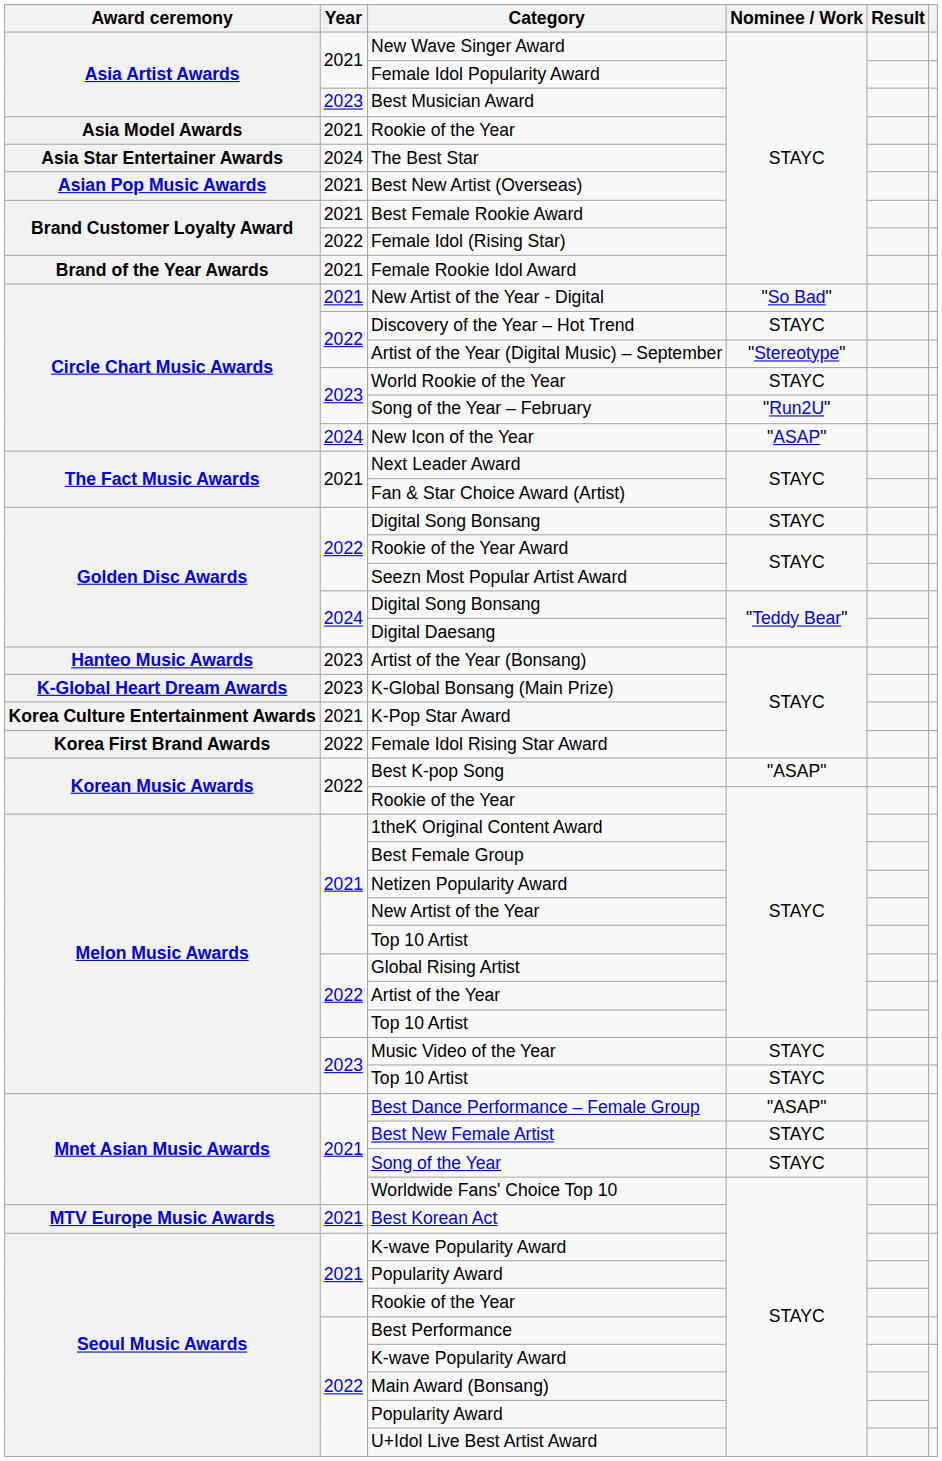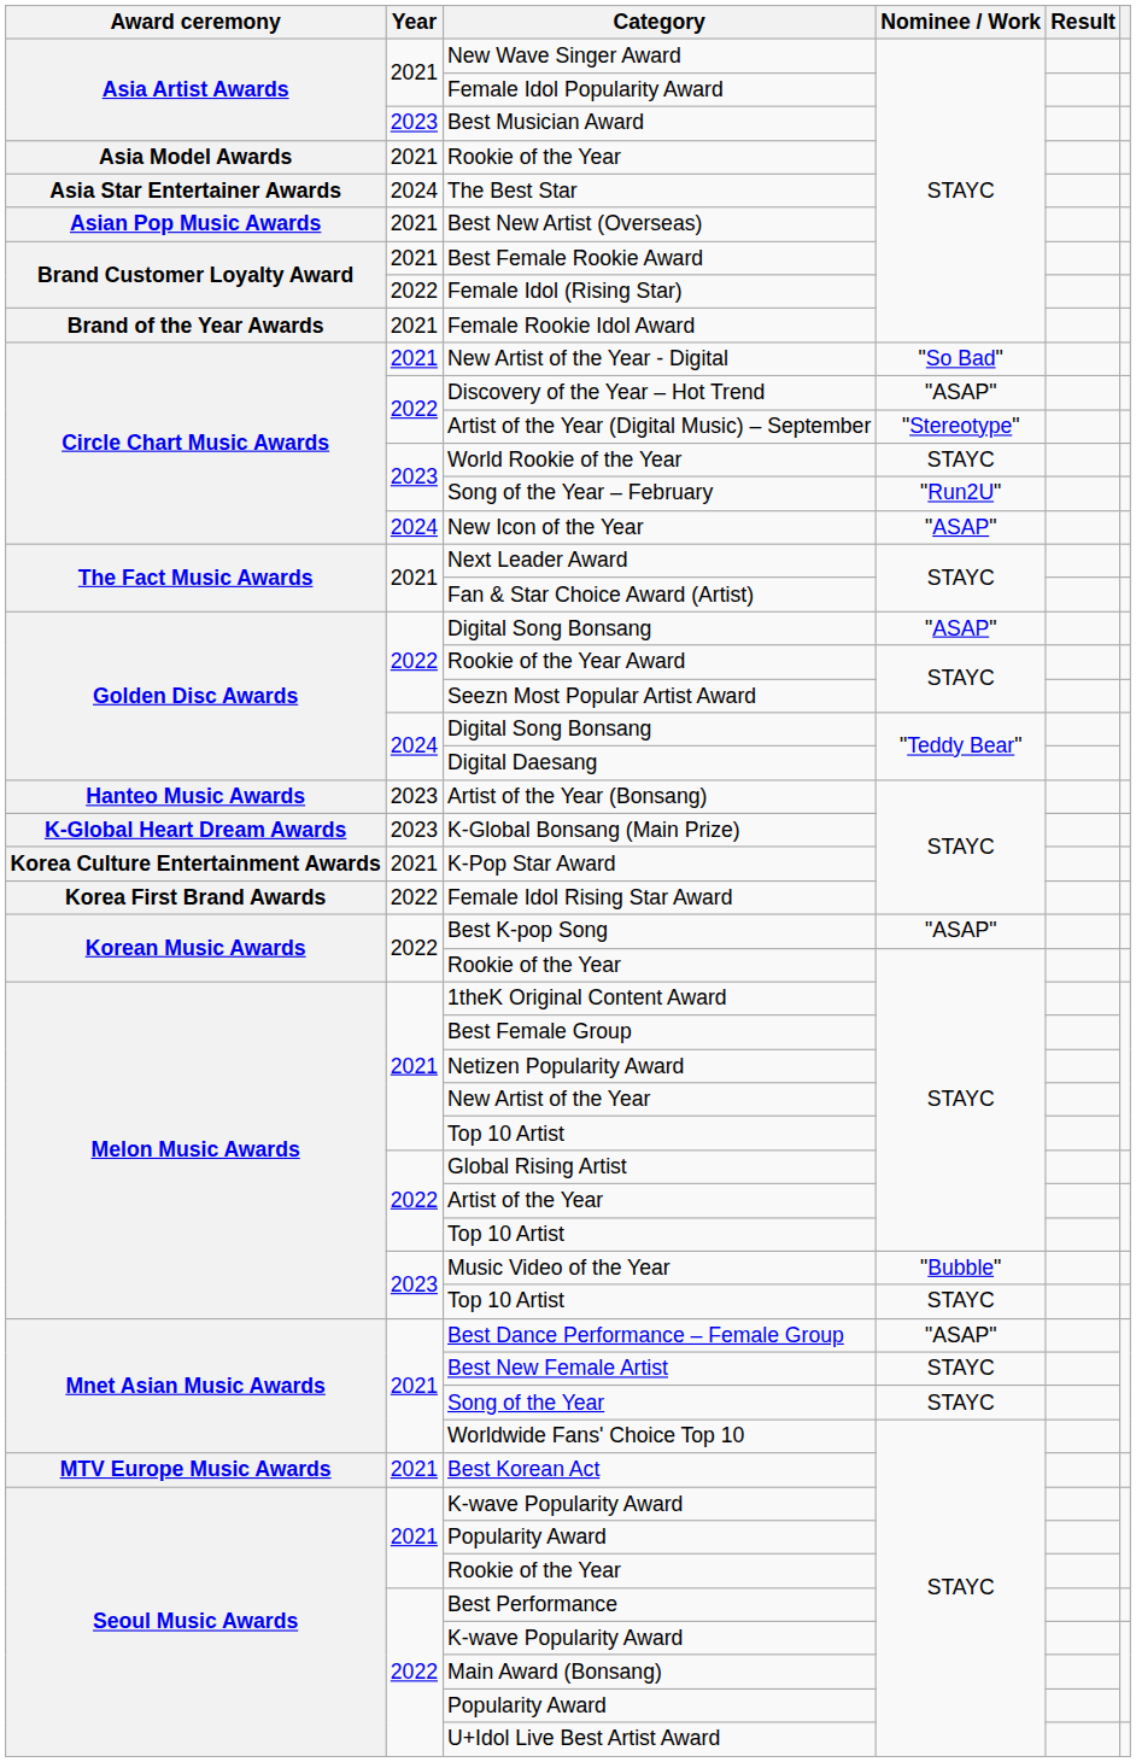Discovery of the Year – Hot Trend | Nominee / Work: STAYC -> "ASAP"
2022 / Digital Song Bonsang | Nominee / Work: STAYC -> "ASAP"
Music Video of the Year | Nominee / Work: STAYC -> "Bubble"
